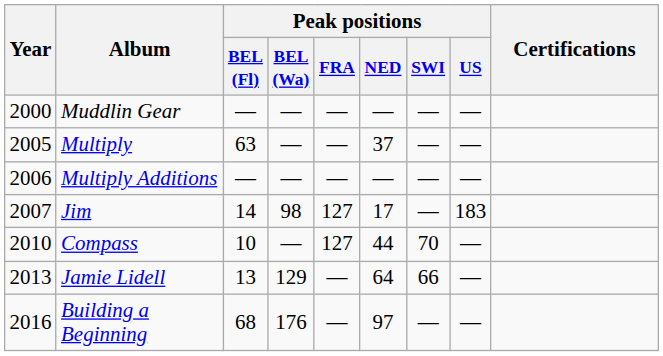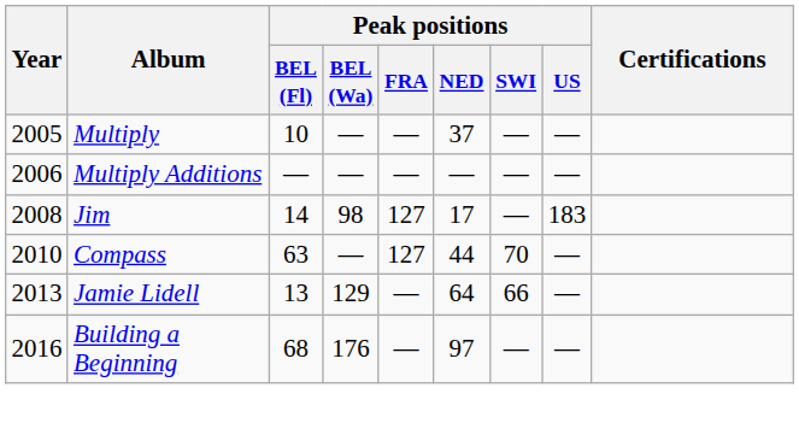- row: 2000 | Muddlin Gear | — | — | — | — | — | —
Multiply | Peak positions / BEL (Fl): 63 -> 10
Jim | Year: 2007 -> 2008
Compass | Peak positions / BEL (Fl): 10 -> 63
